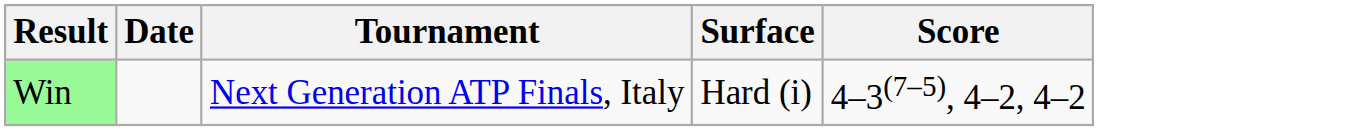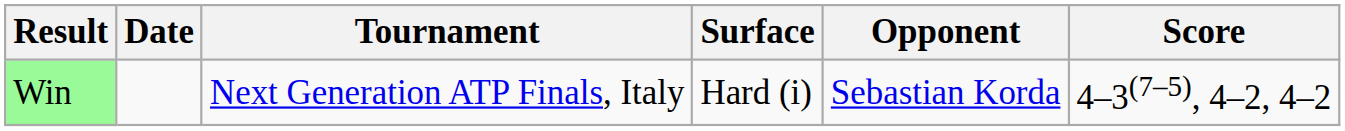+ column: Opponent | Sebastian Korda
